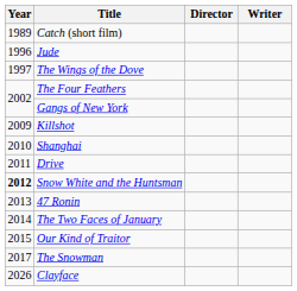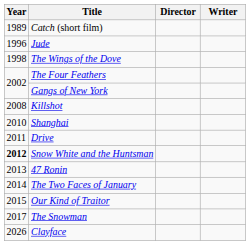The Wings of the Dove | Year: 1997 -> 1998
Killshot | Year: 2009 -> 2008
